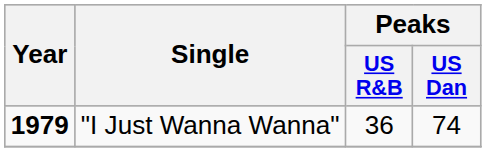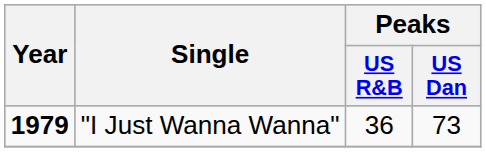"I Just Wanna Wanna" | Peaks / US Dan: 74 -> 73
